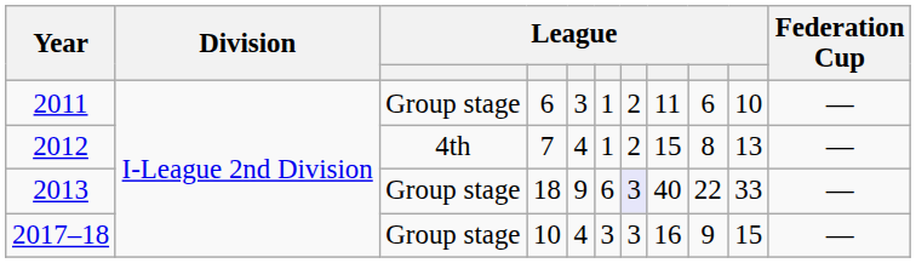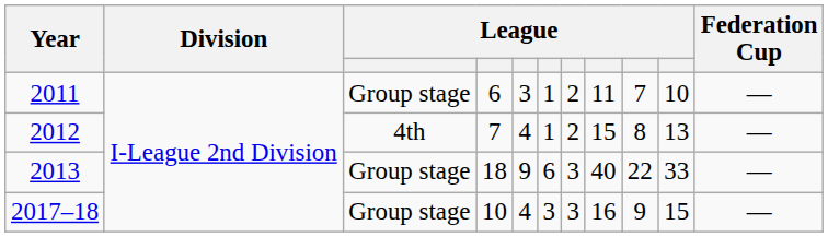2011 | column 9: 6 -> 7
2013 | column 7: lavender background -> no background
